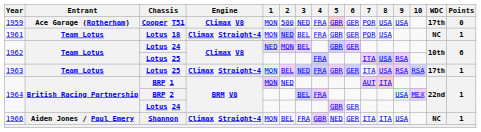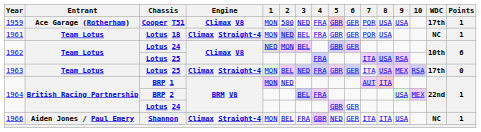Cooper T51 | Points: 0 -> 1
1963 / Lotus 25 | 9: RSA -> MEX
1963 / Lotus 25 | Points: 1 -> 0
